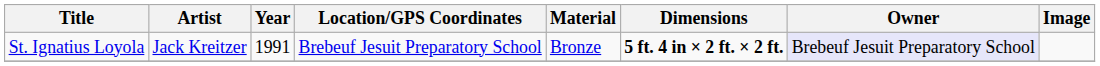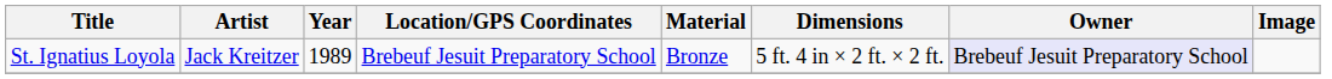St. Ignatius Loyola | Year: 1991 -> 1989
St. Ignatius Loyola | Dimensions: bold -> normal
